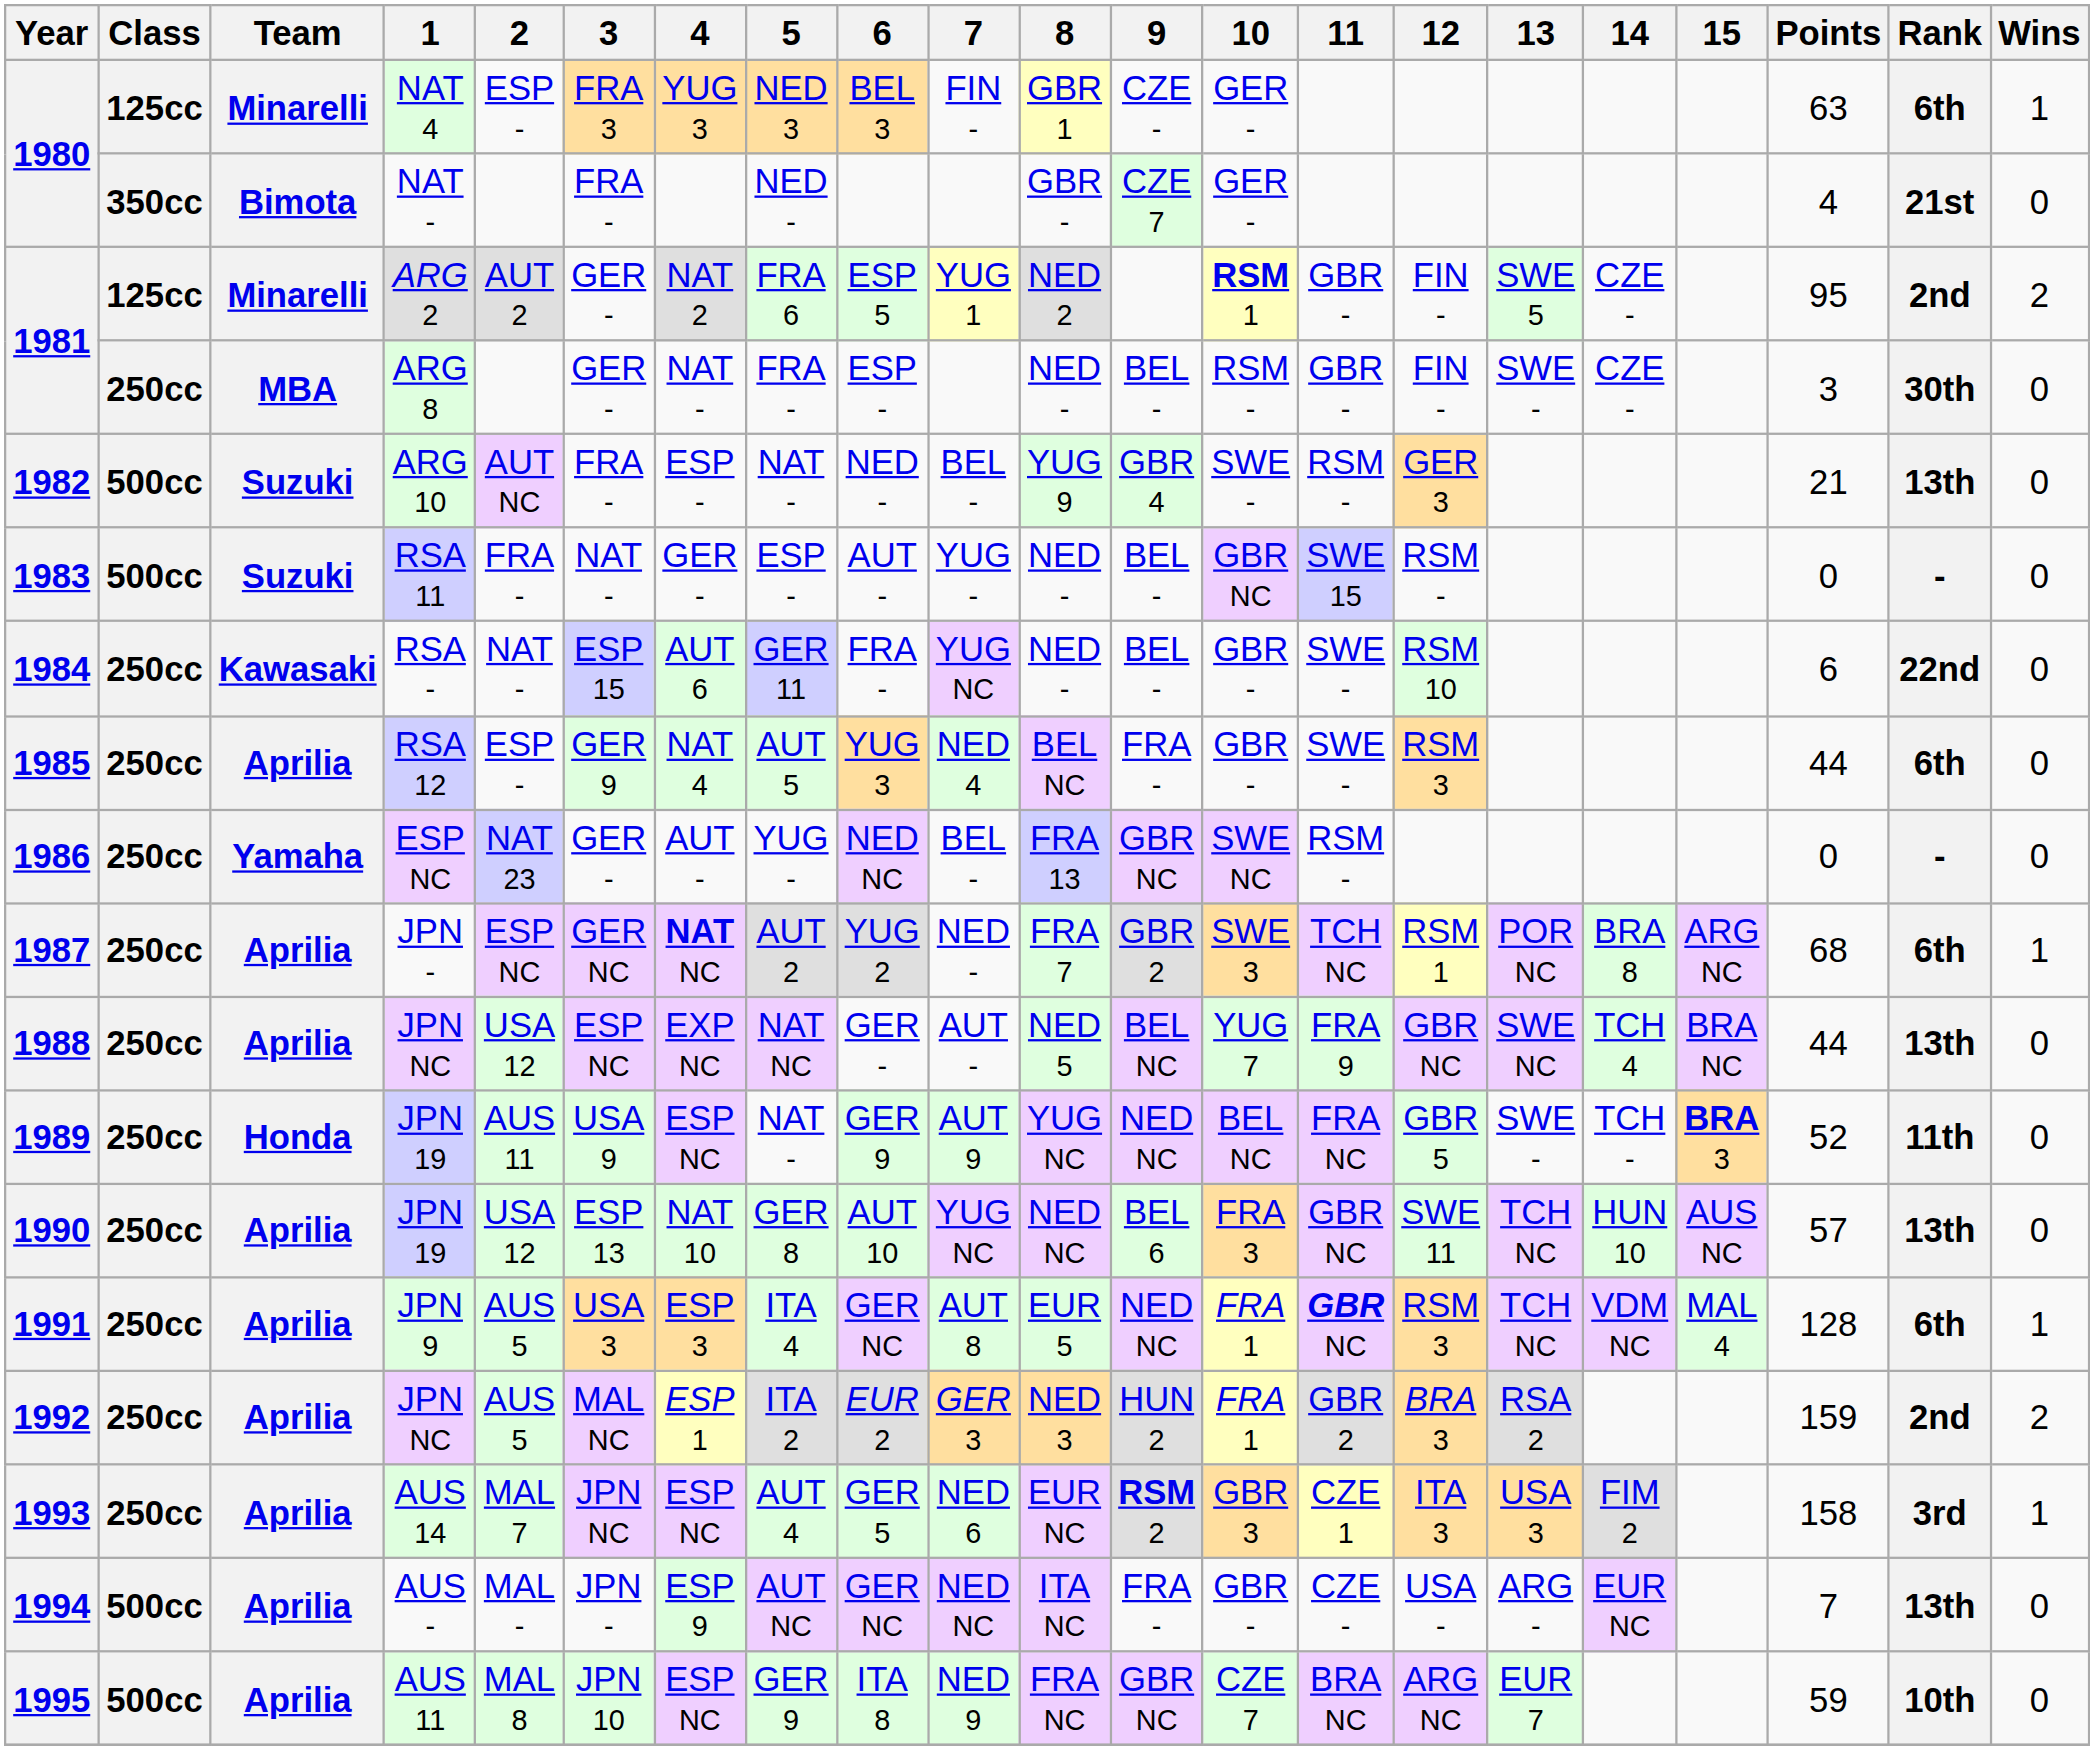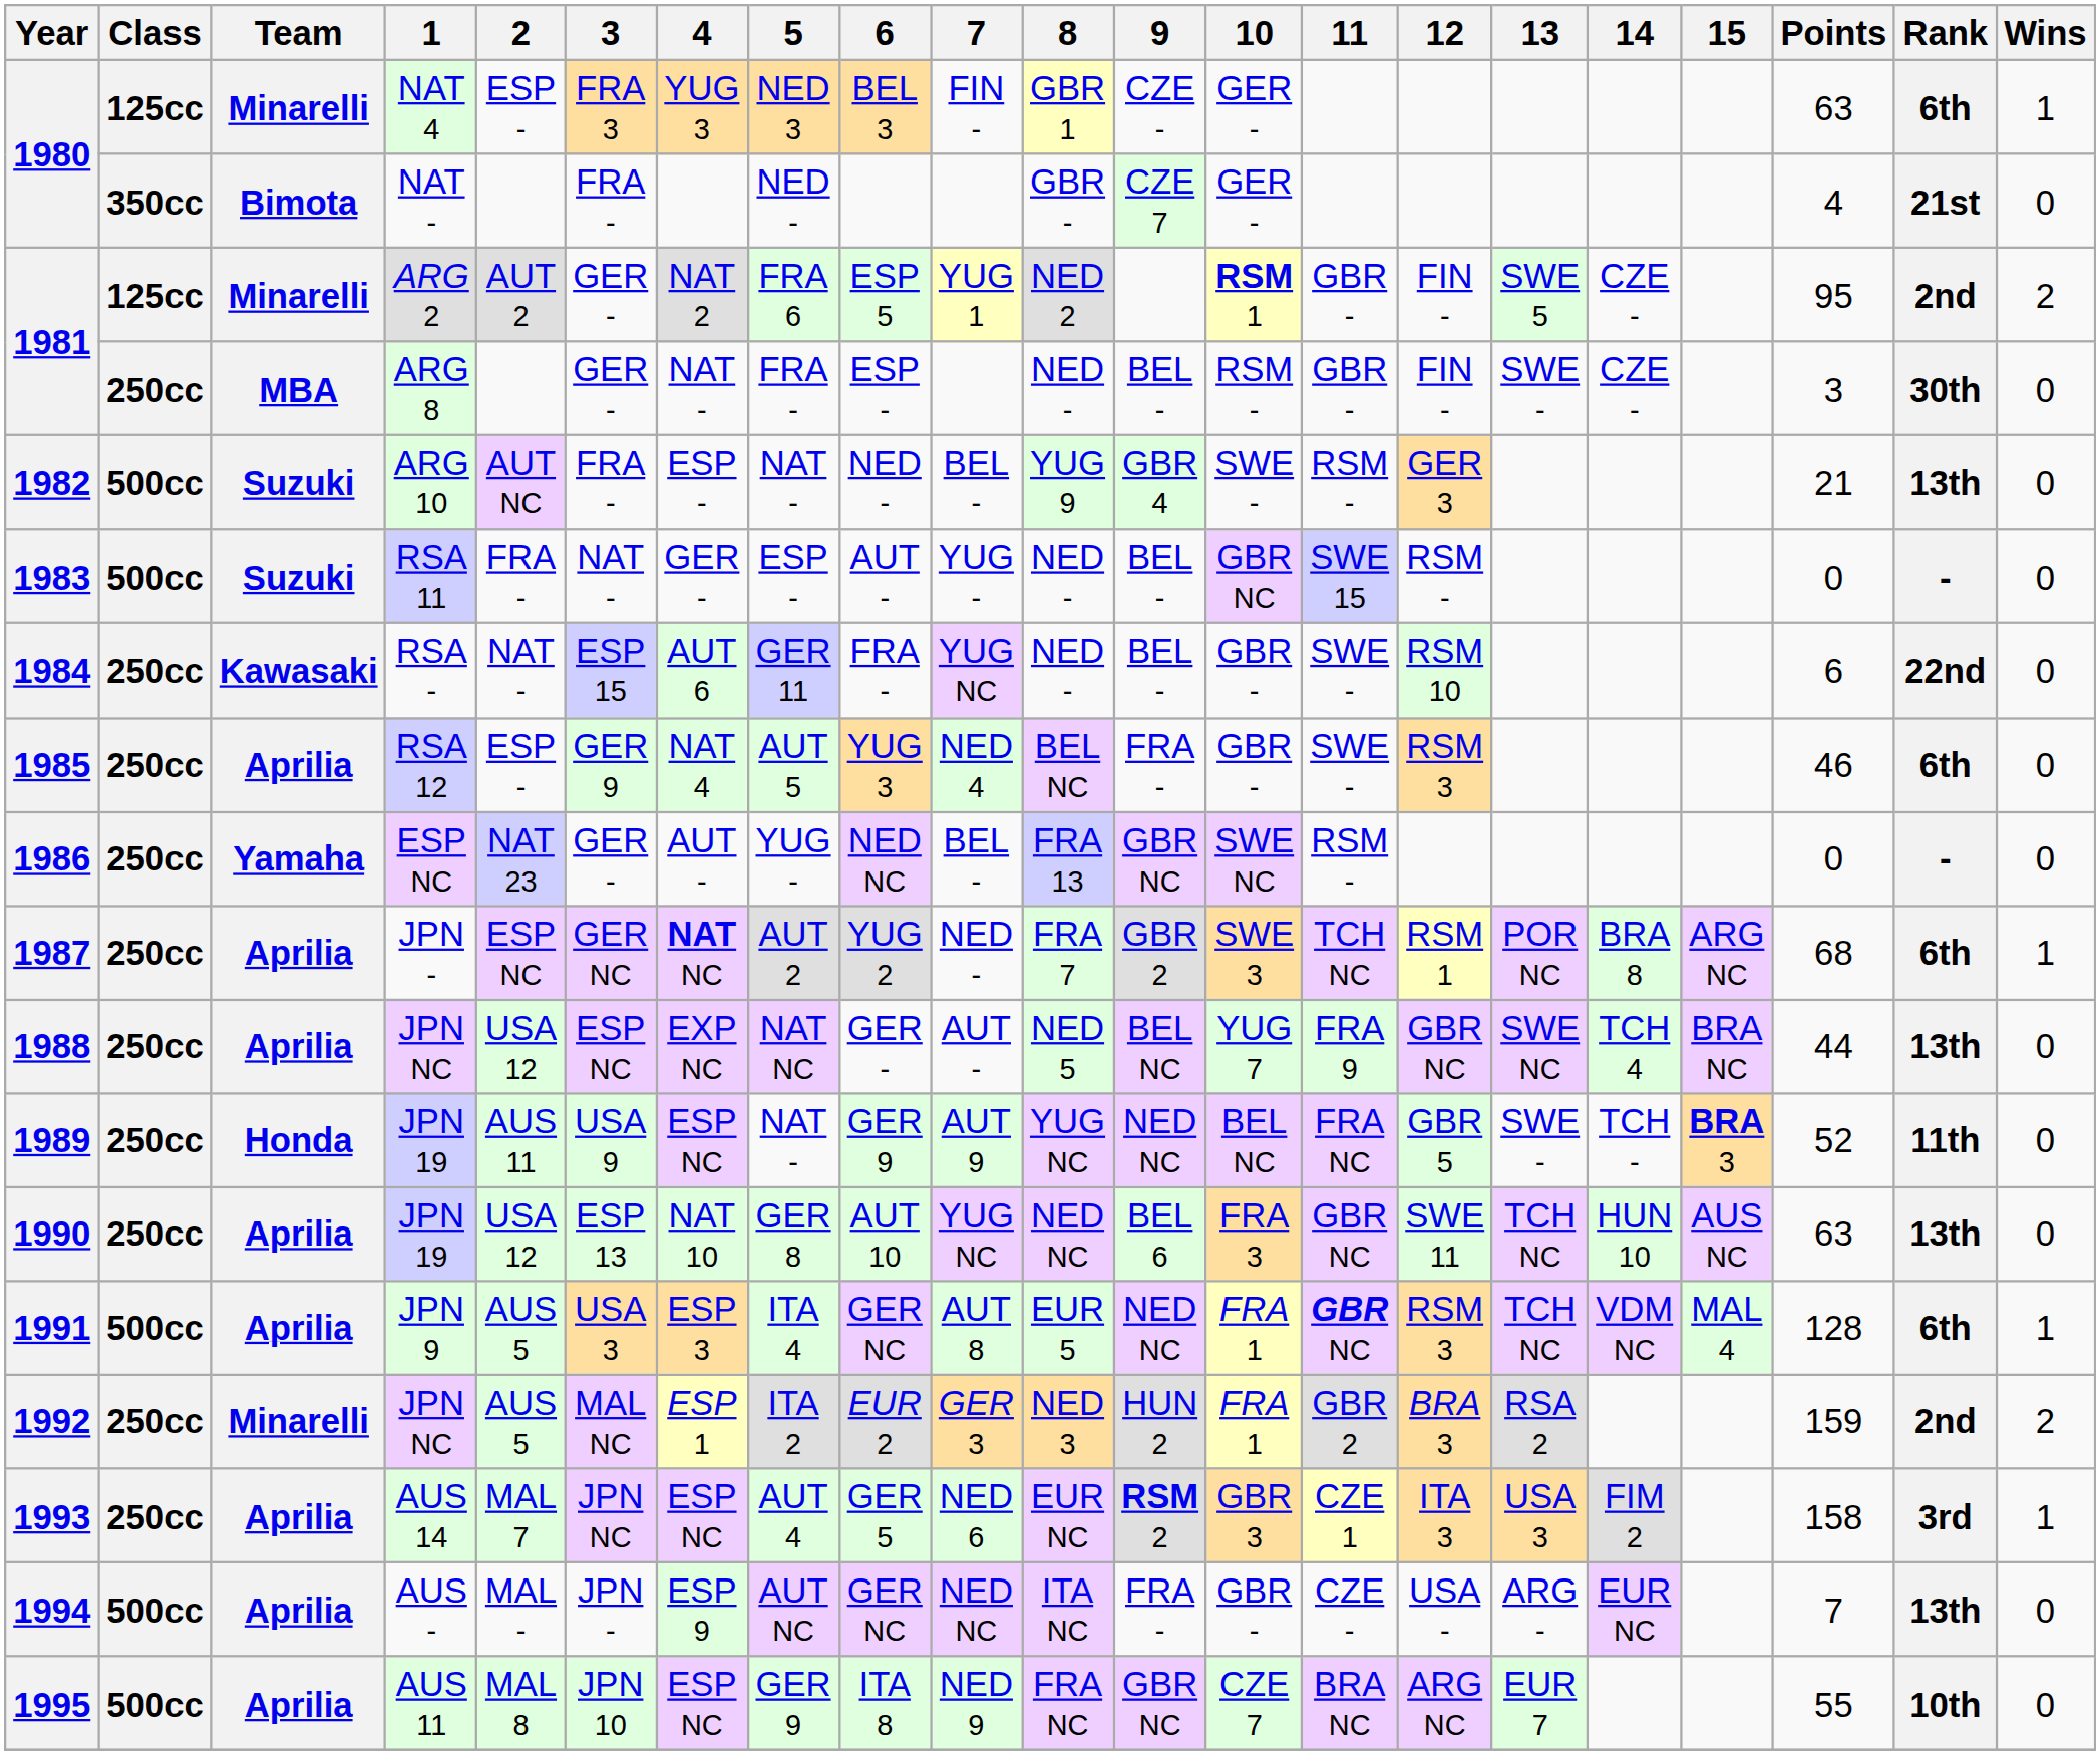1985 | Points: 44 -> 46
1990 | Points: 57 -> 63
1991 | Class: 250cc -> 500cc
1992 | Team: Aprilia -> Minarelli
1995 | Points: 59 -> 55
